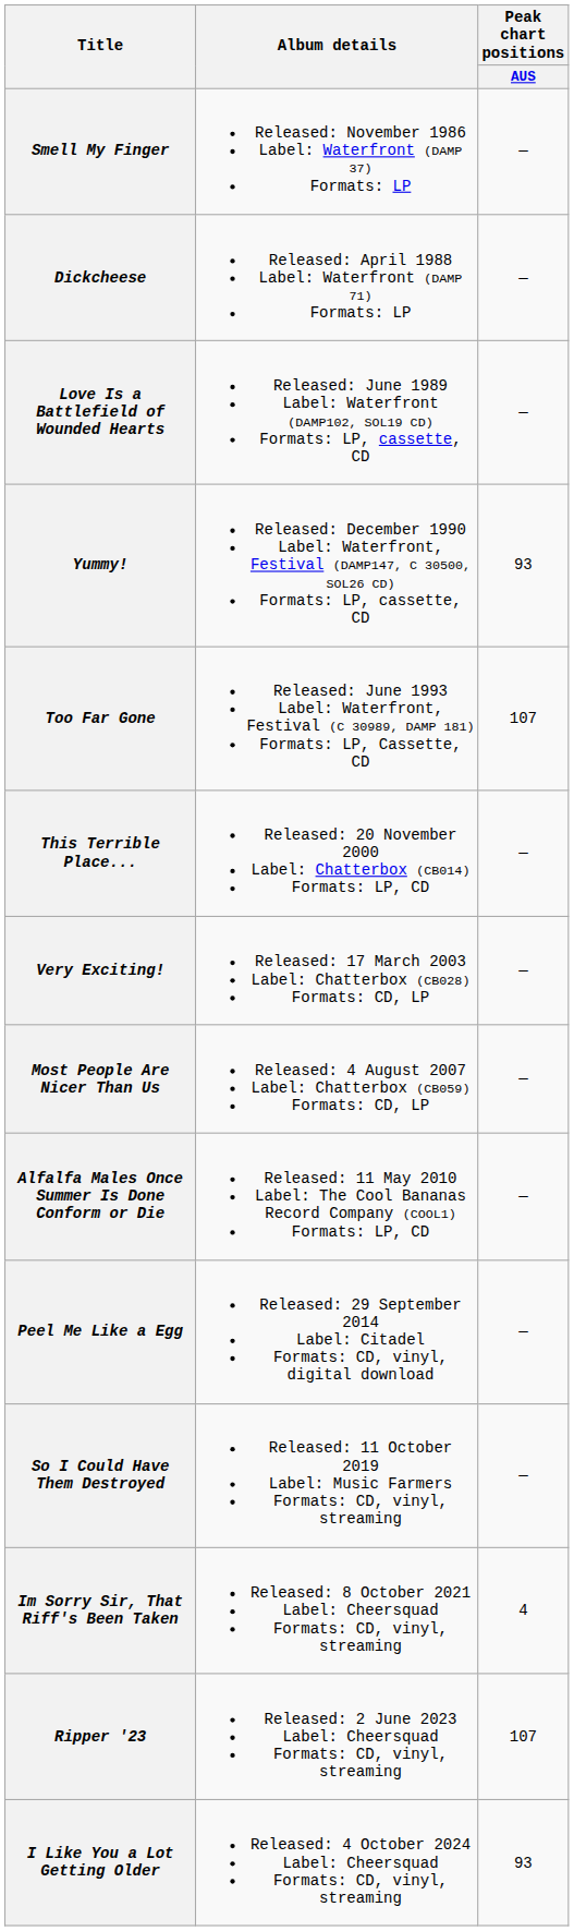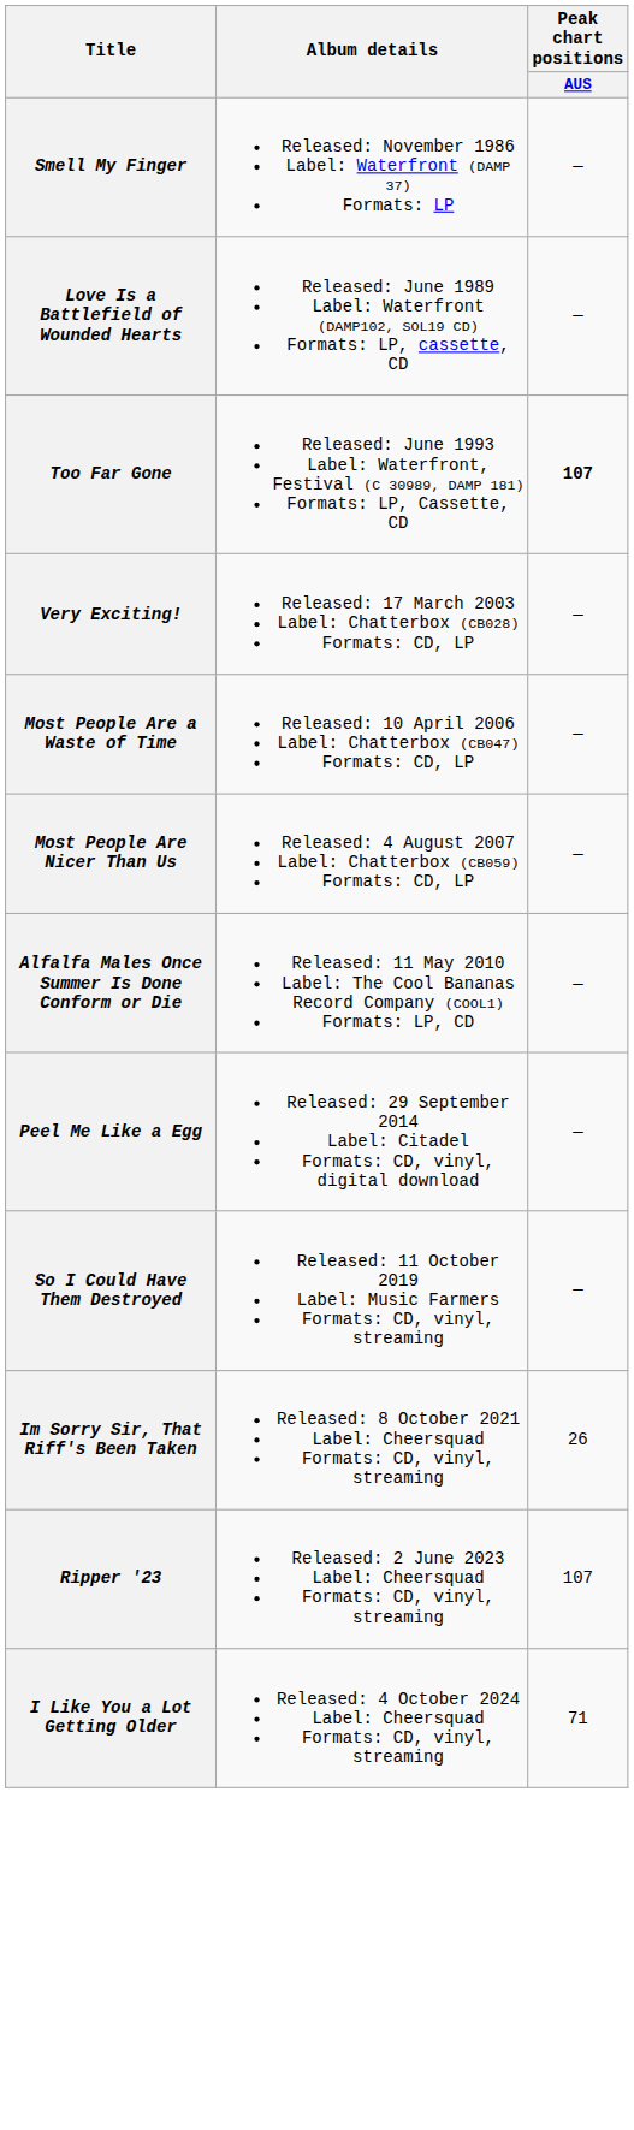- row: Dickcheese | Released: April 1988 Label: Waterfront (DAMP 71) Formats: LP | —
- row: Yummy! | Released: December 1990 Label: Waterfront, Festival (DAMP147, C 30500, SOL26 CD) Formats: LP, cassette, CD | 93
Too Far Gone | Peak chart positions / AUS: normal -> bold
- row: This Terrible Place... | Released: 20 November 2000 Label: Chatterbox (CB014) Formats: LP, CD | —
+ row: Most People Are a Waste of Time | Released: 10 April 2006 Label: Chatterbox (CB047) Formats: CD, LP | —
Im Sorry Sir, That Riff's Been Taken | Peak chart positions / AUS: 4 -> 26
I Like You a Lot Getting Older | Peak chart positions / AUS: 93 -> 71
